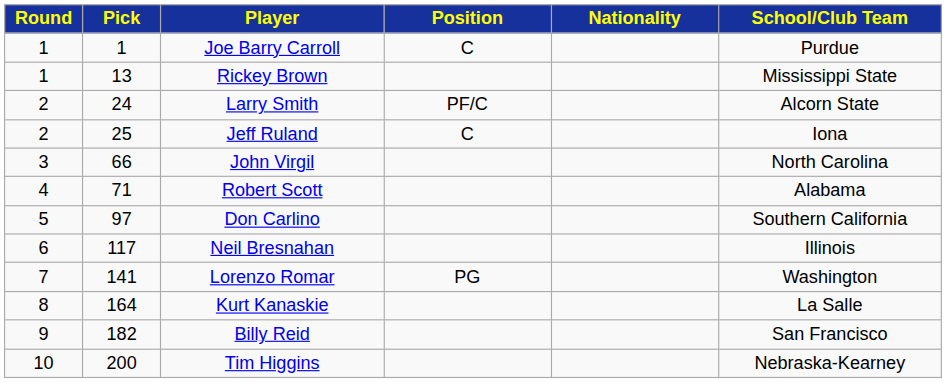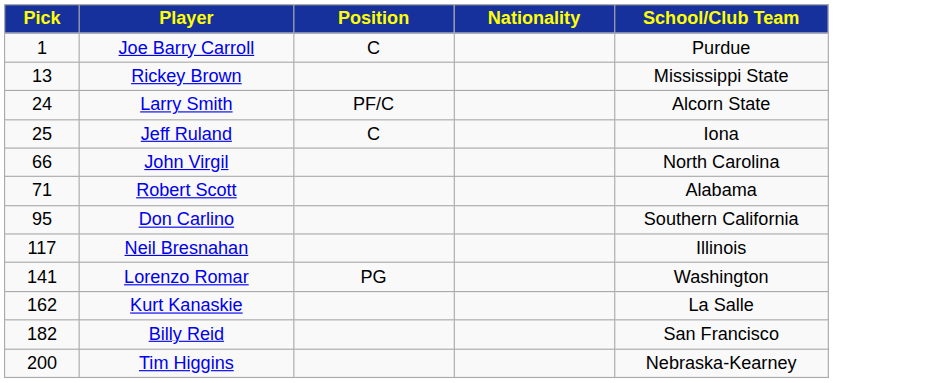- column: Round | 1 | 1 | 2 | 2 | 3 | 4 | 5 | 6 | 7 | 8 | 9 | 10
Don Carlino | Pick: 97 -> 95
Kurt Kanaskie | Pick: 164 -> 162
